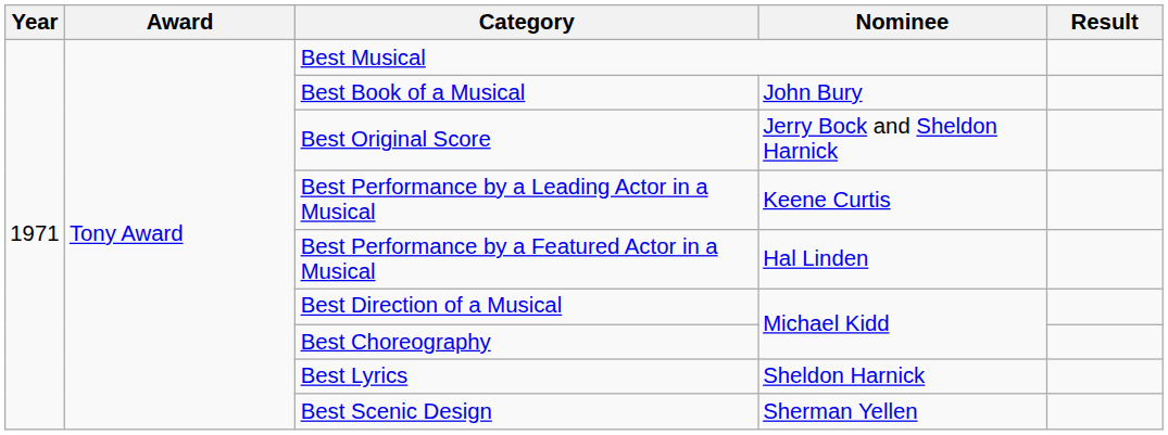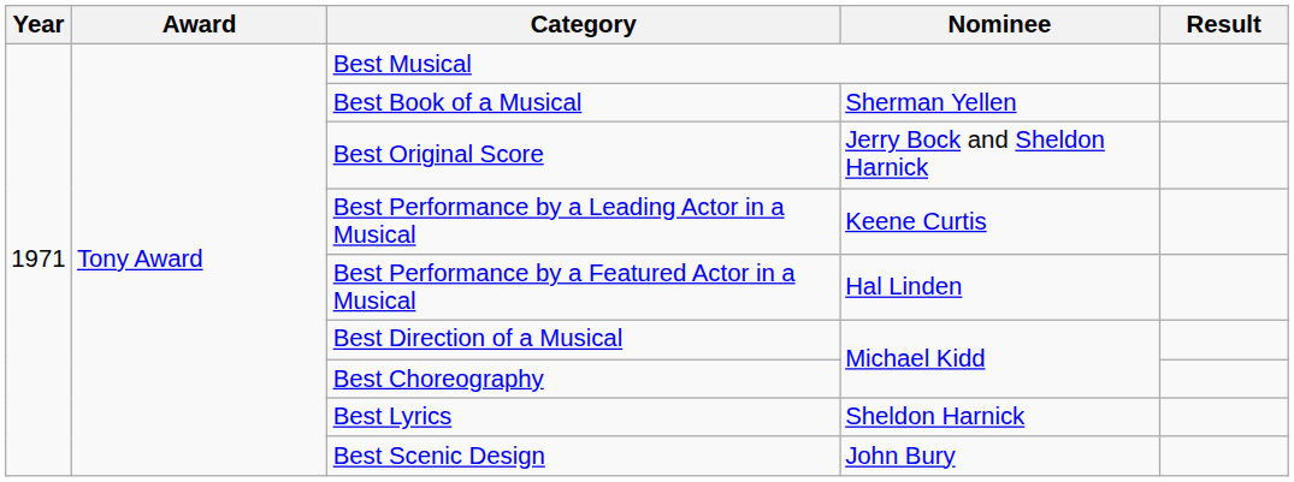Best Book of a Musical | Nominee: John Bury -> Sherman Yellen
Best Scenic Design | Nominee: Sherman Yellen -> John Bury
